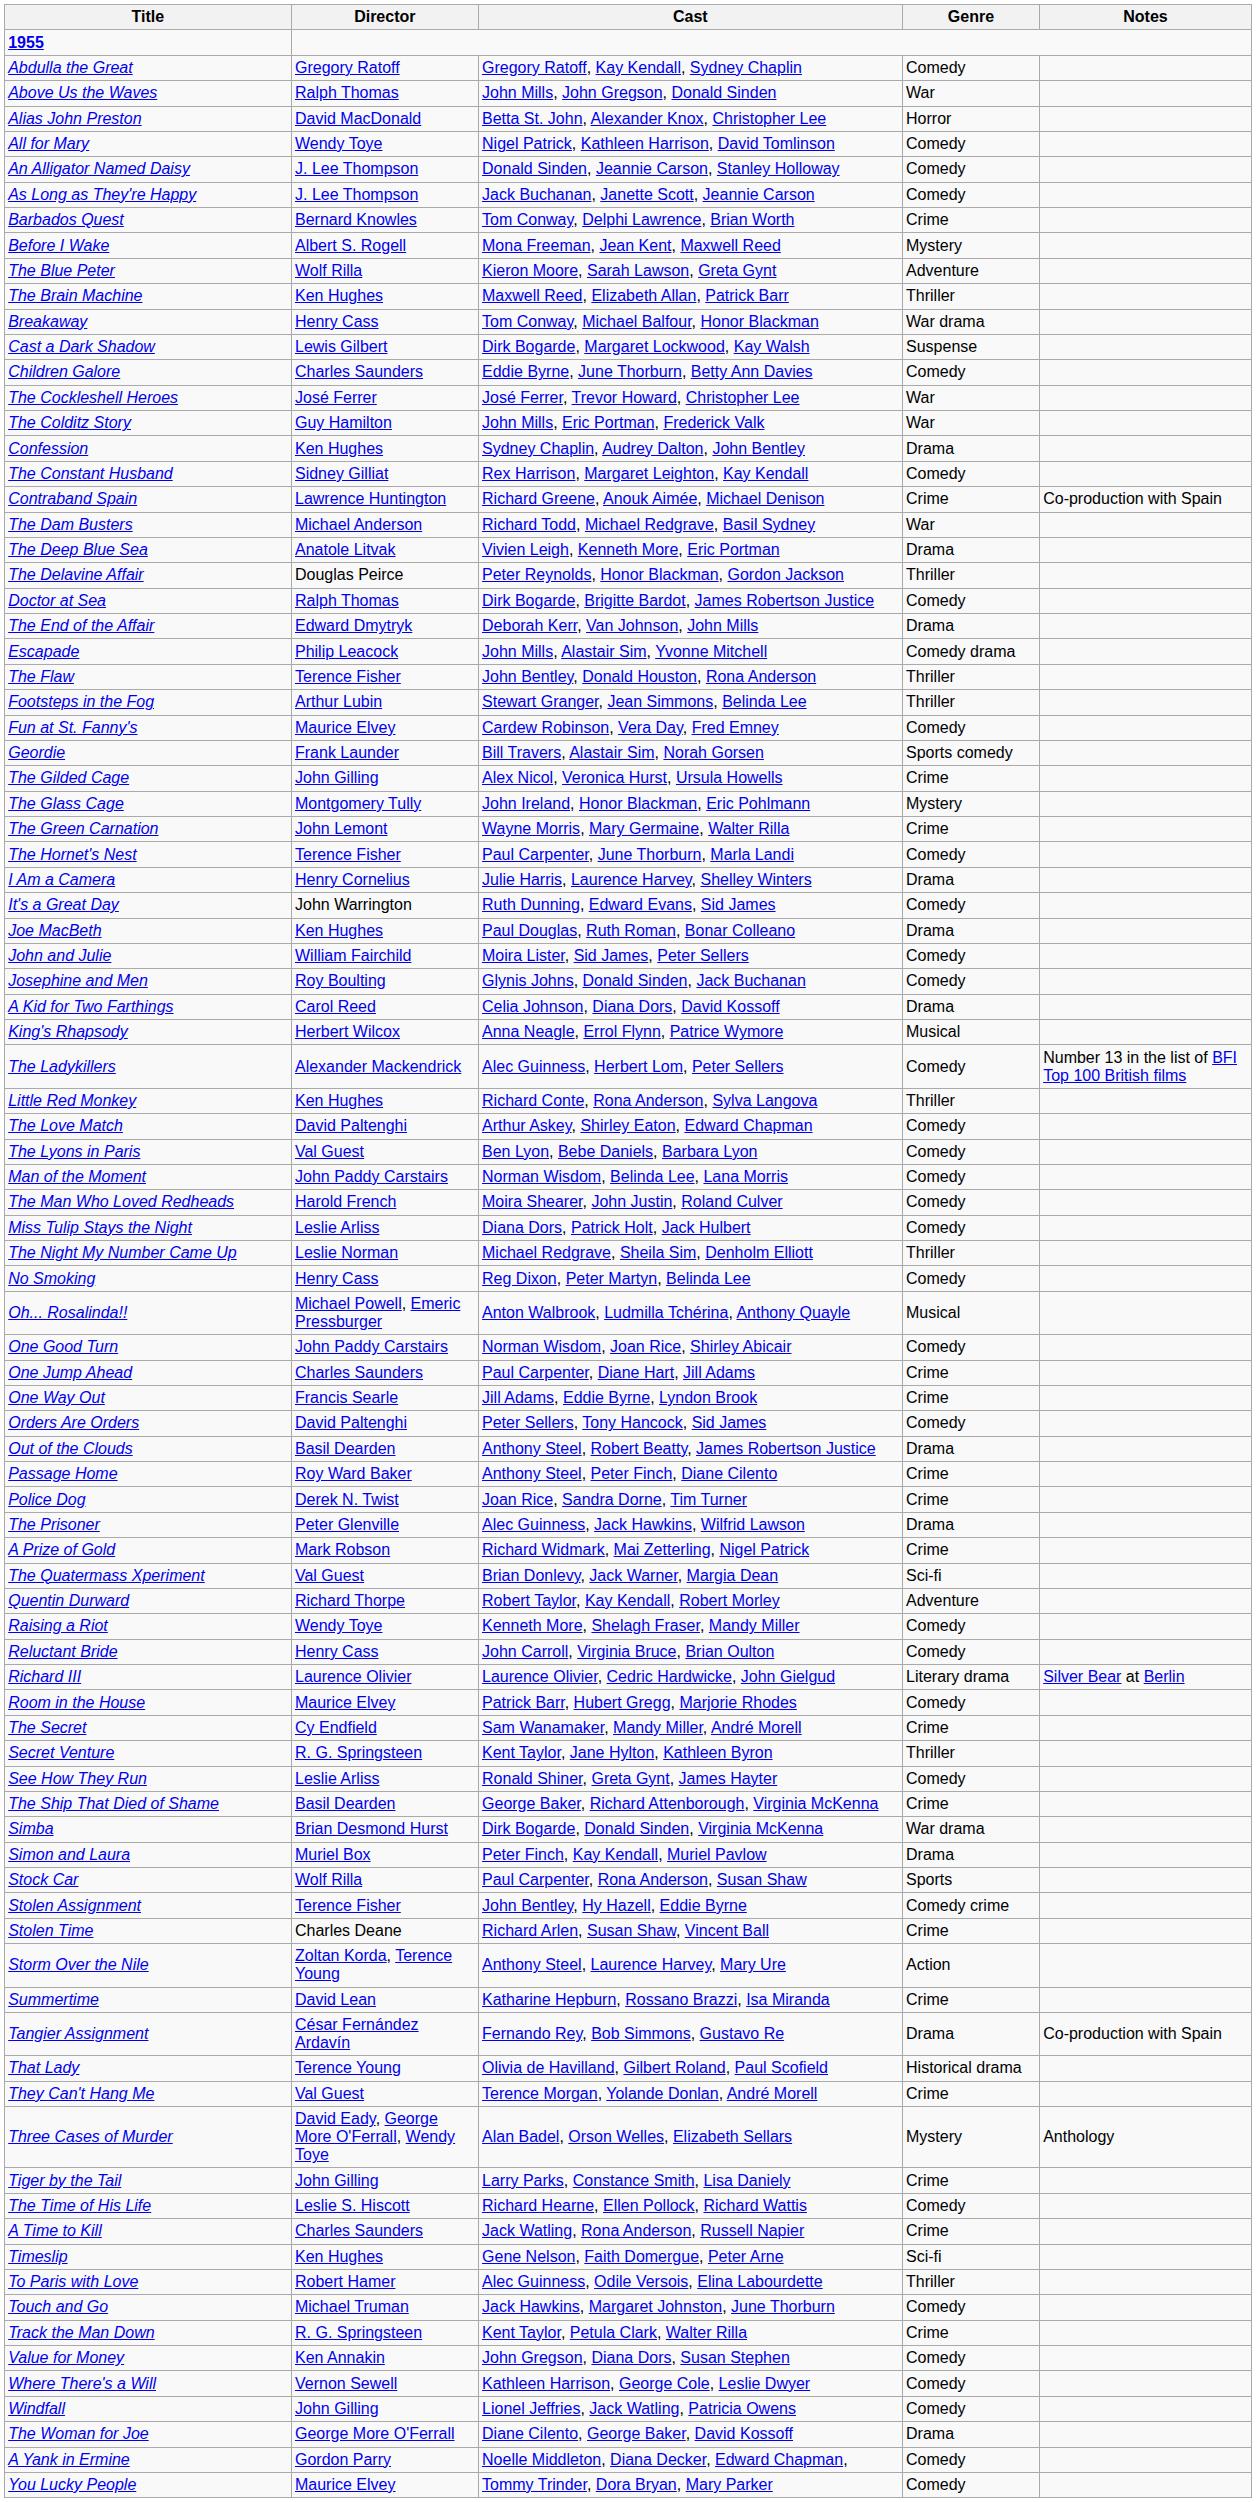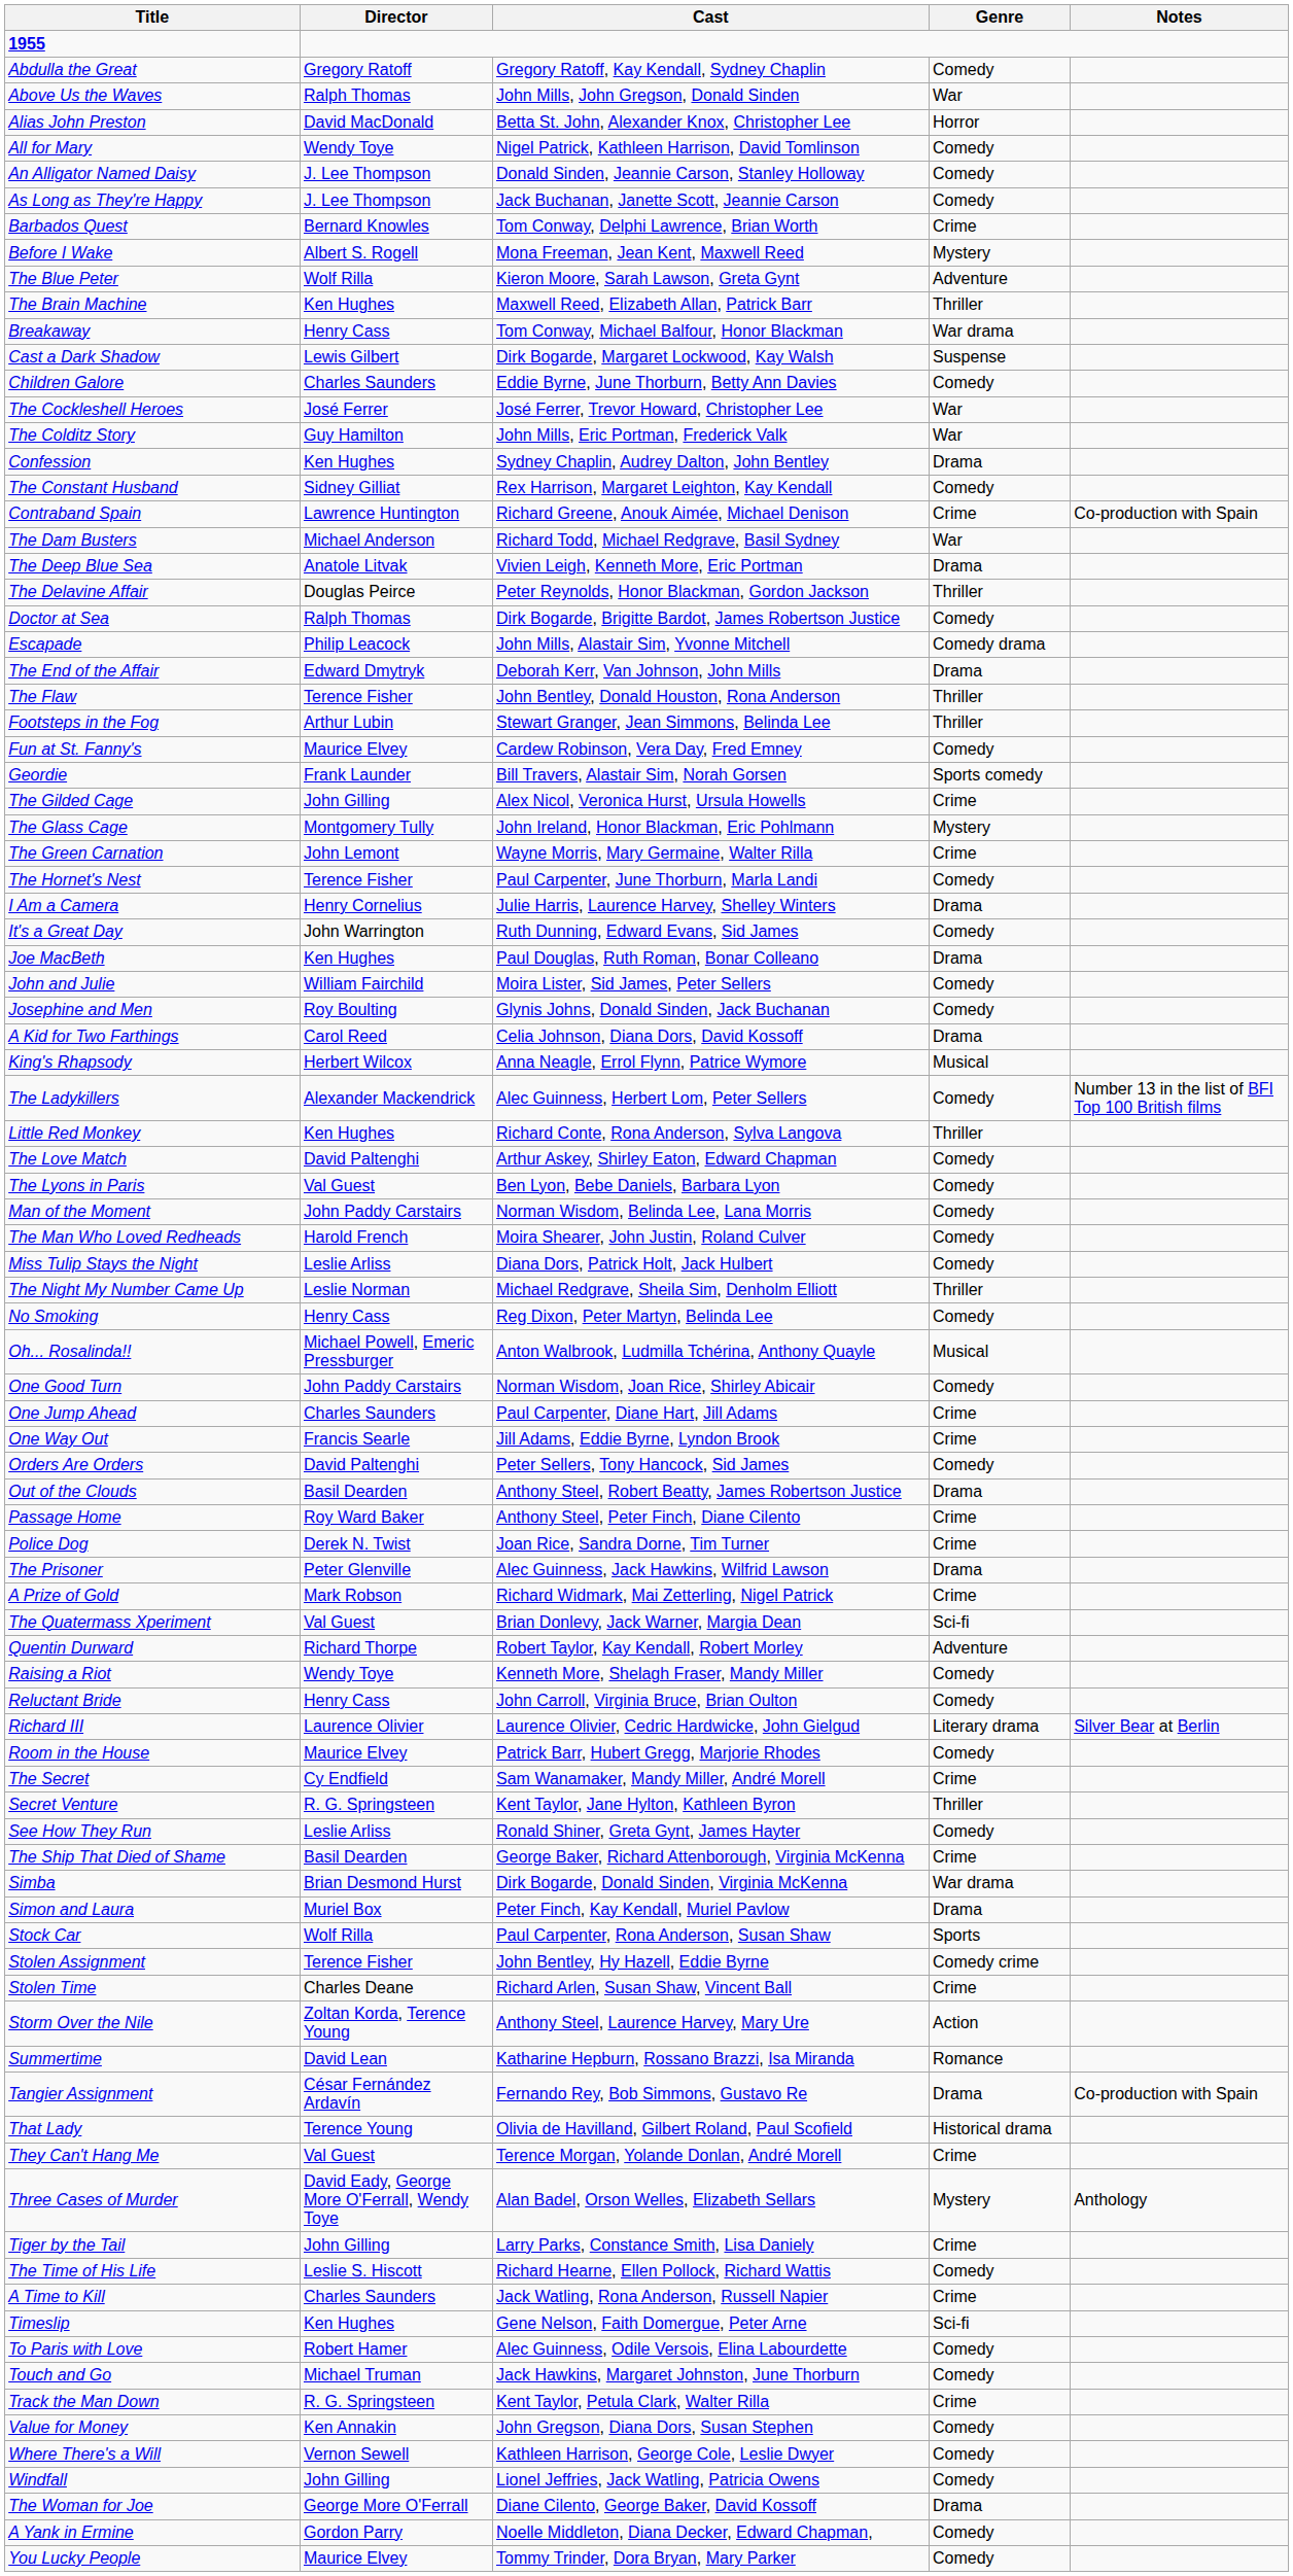rows swapped: The End of the Affair <-> Escapade
Summertime | Genre: Crime -> Romance
To Paris with Love | Genre: Thriller -> Comedy
